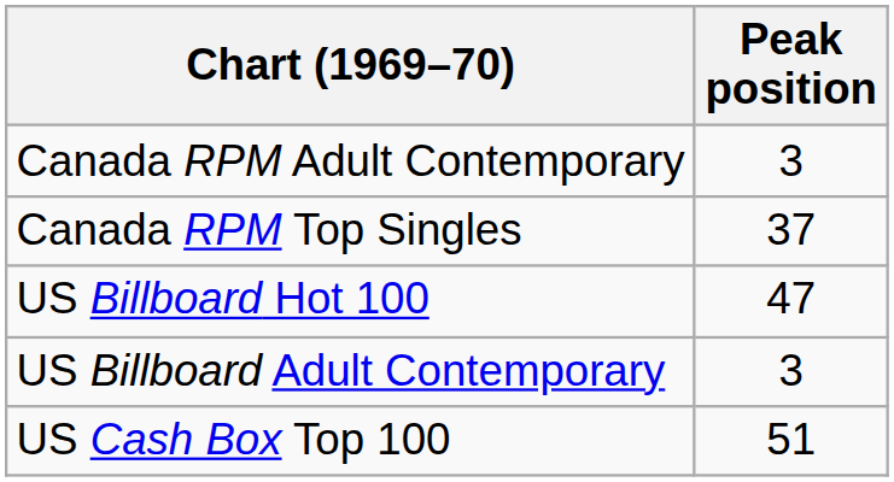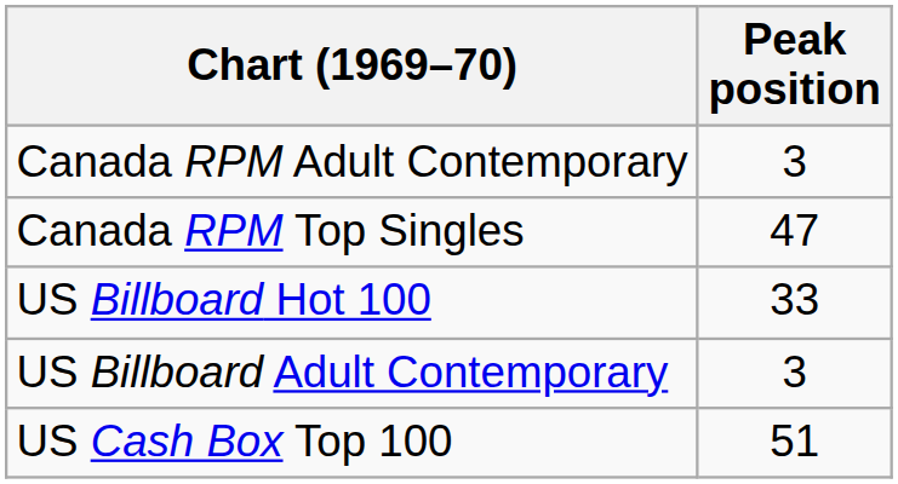Canada RPM Top Singles | Peak position: 37 -> 47
US Billboard Hot 100 | Peak position: 47 -> 33
